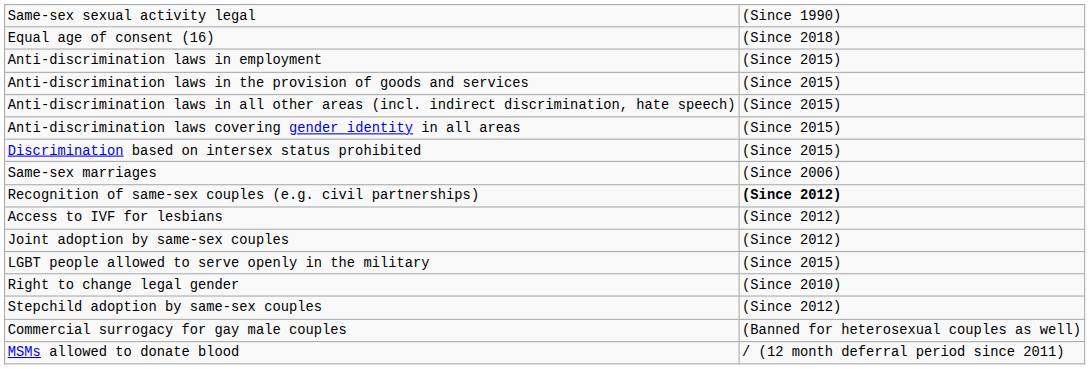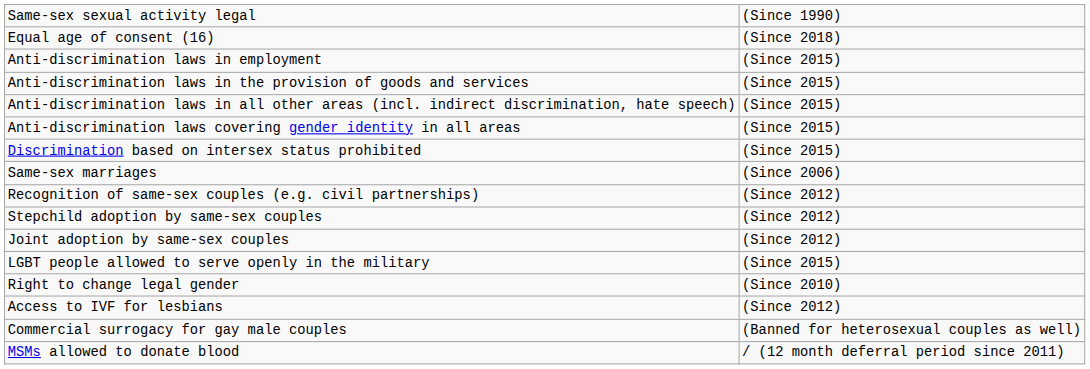Recognition of same-sex couples (e.g. civil partnerships) | column 2: bold -> normal
rows swapped: Stepchild adoption by same-sex couples <-> Access to IVF for lesbians
